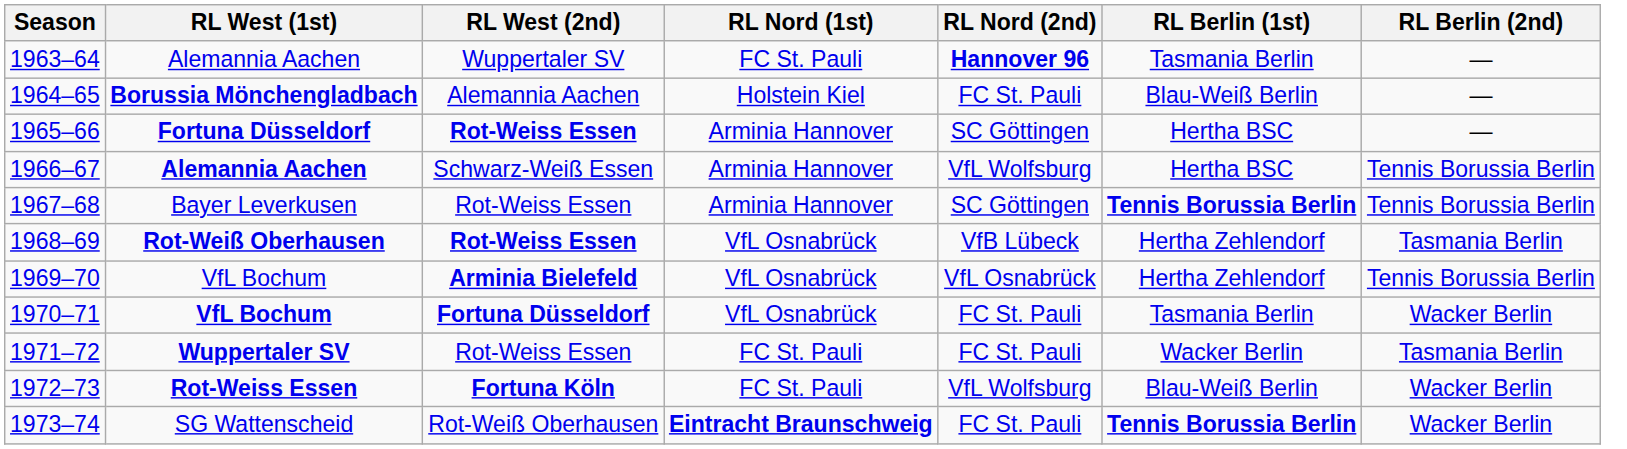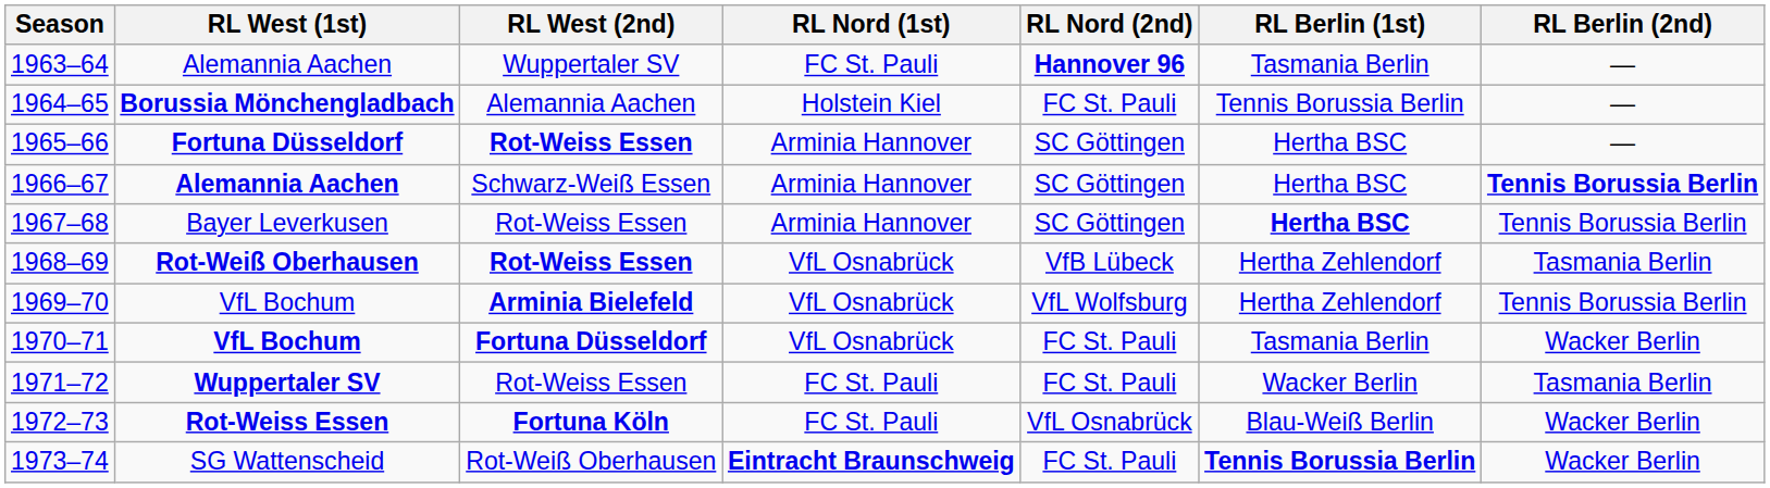1964–65 | RL Berlin (1st): Blau-Weiß Berlin -> Tennis Borussia Berlin
1966–67 | RL Nord (2nd): VfL Wolfsburg -> SC Göttingen
1966–67 | RL Berlin (2nd): normal -> bold
1967–68 | RL Berlin (1st): Tennis Borussia Berlin -> Hertha BSC
1969–70 | RL Nord (2nd): VfL Osnabrück -> VfL Wolfsburg
1972–73 | RL Nord (2nd): VfL Wolfsburg -> VfL Osnabrück
